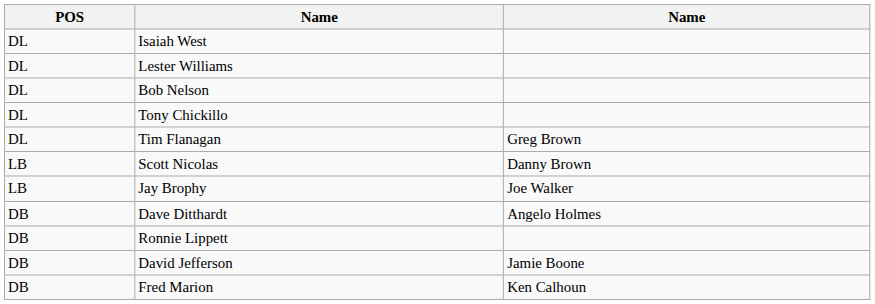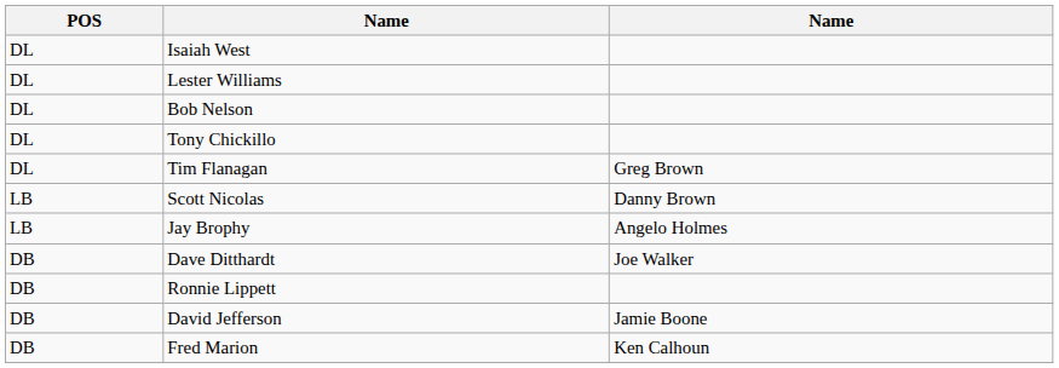Jay Brophy | column 3: Joe Walker -> Angelo Holmes
Dave Ditthardt | column 3: Angelo Holmes -> Joe Walker
